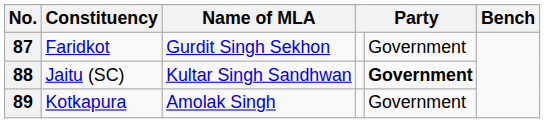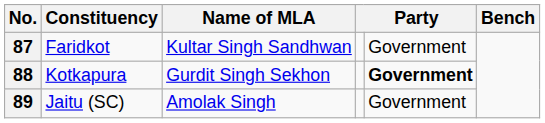87 | Name of MLA: Gurdit Singh Sekhon -> Kultar Singh Sandhwan
88 | Constituency: Jaitu (SC) -> Kotkapura
88 | Name of MLA: Kultar Singh Sandhwan -> Gurdit Singh Sekhon
89 | Constituency: Kotkapura -> Jaitu (SC)
